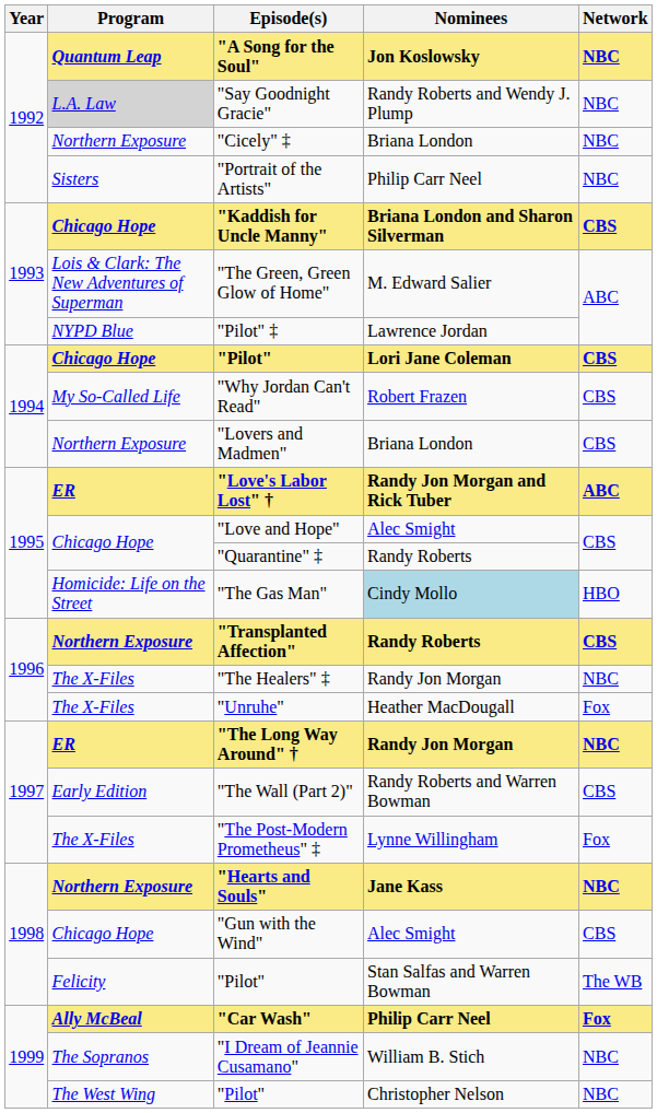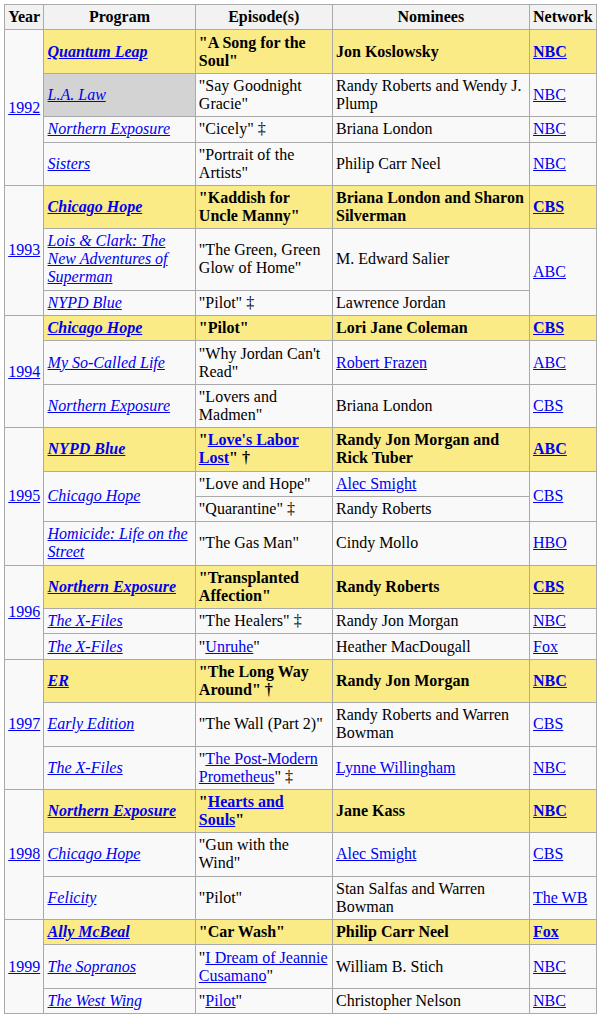"Why Jordan Can't Read" | Network: CBS -> ABC
"Love's Labor Lost" † | Program: ER -> NYPD Blue
"The Gas Man" | Nominees: lightblue background -> no background
"The Post-Modern Prometheus" ‡ | Network: Fox -> NBC
